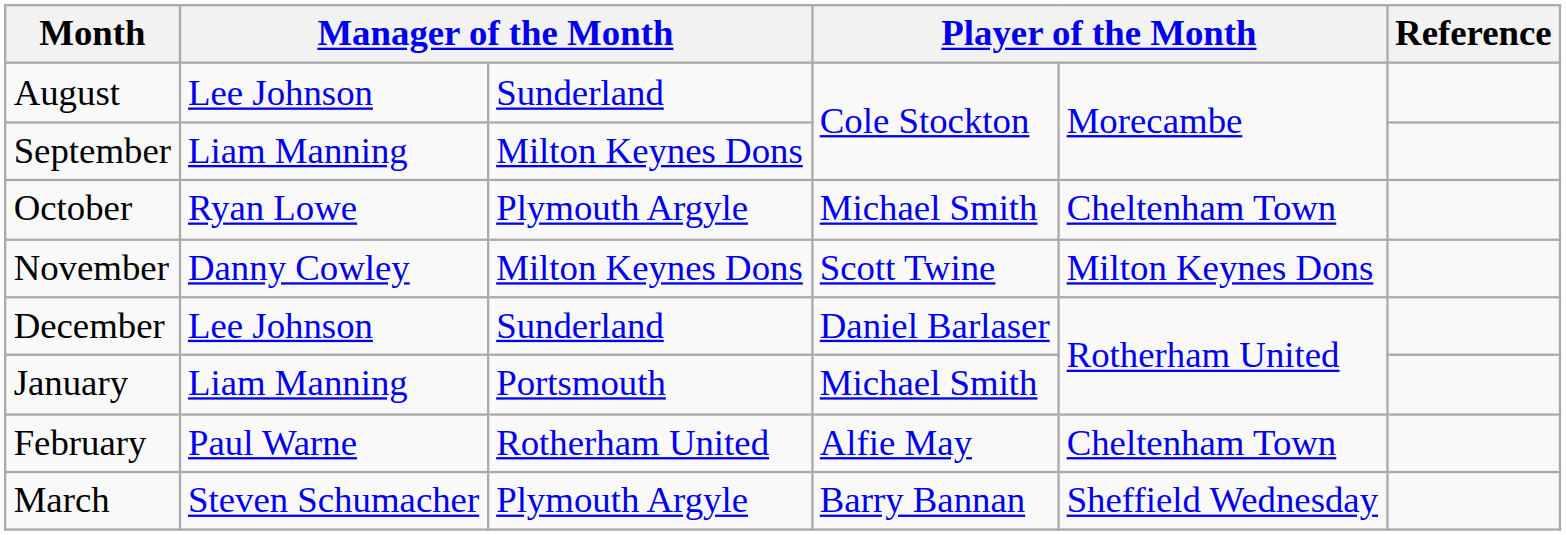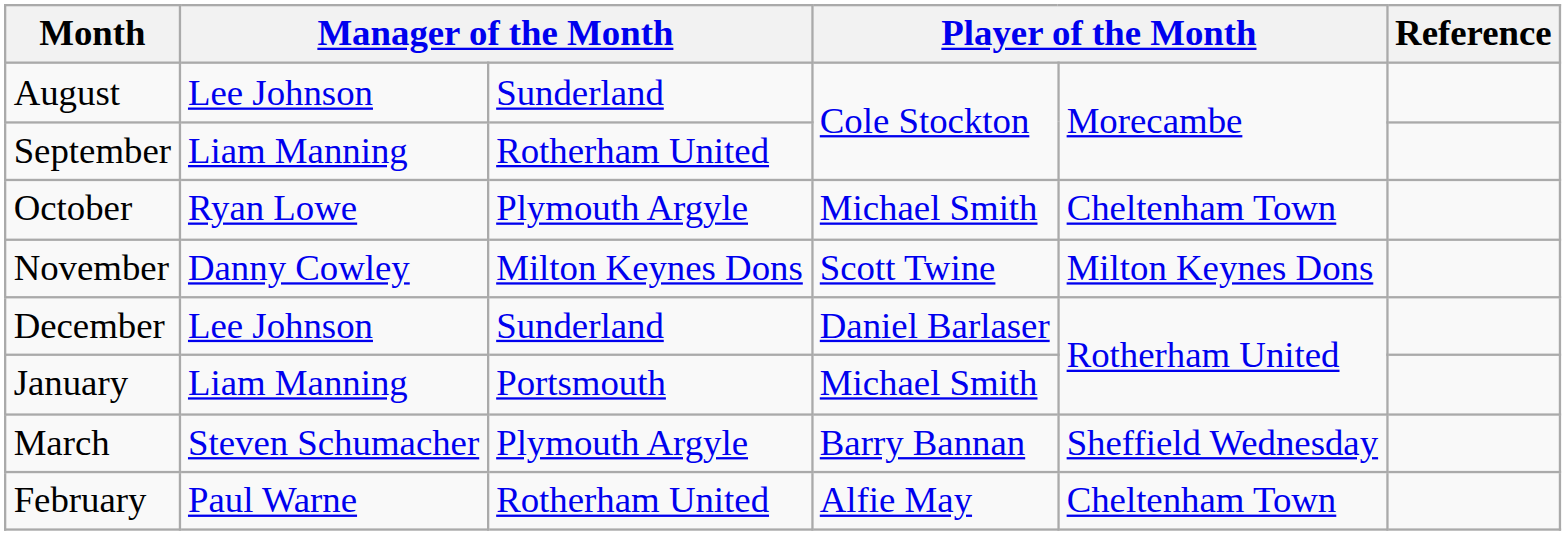September | column 3: Milton Keynes Dons -> Rotherham United
rows swapped: February <-> March
